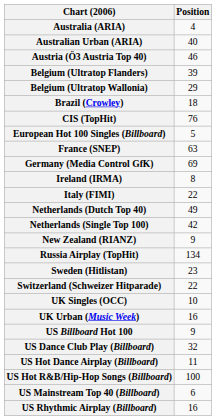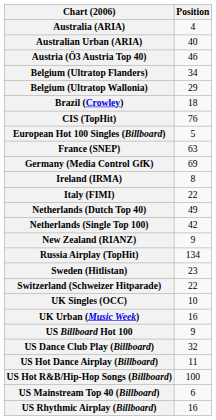Belgium (Ultratop Flanders) | Position: 39 -> 34
